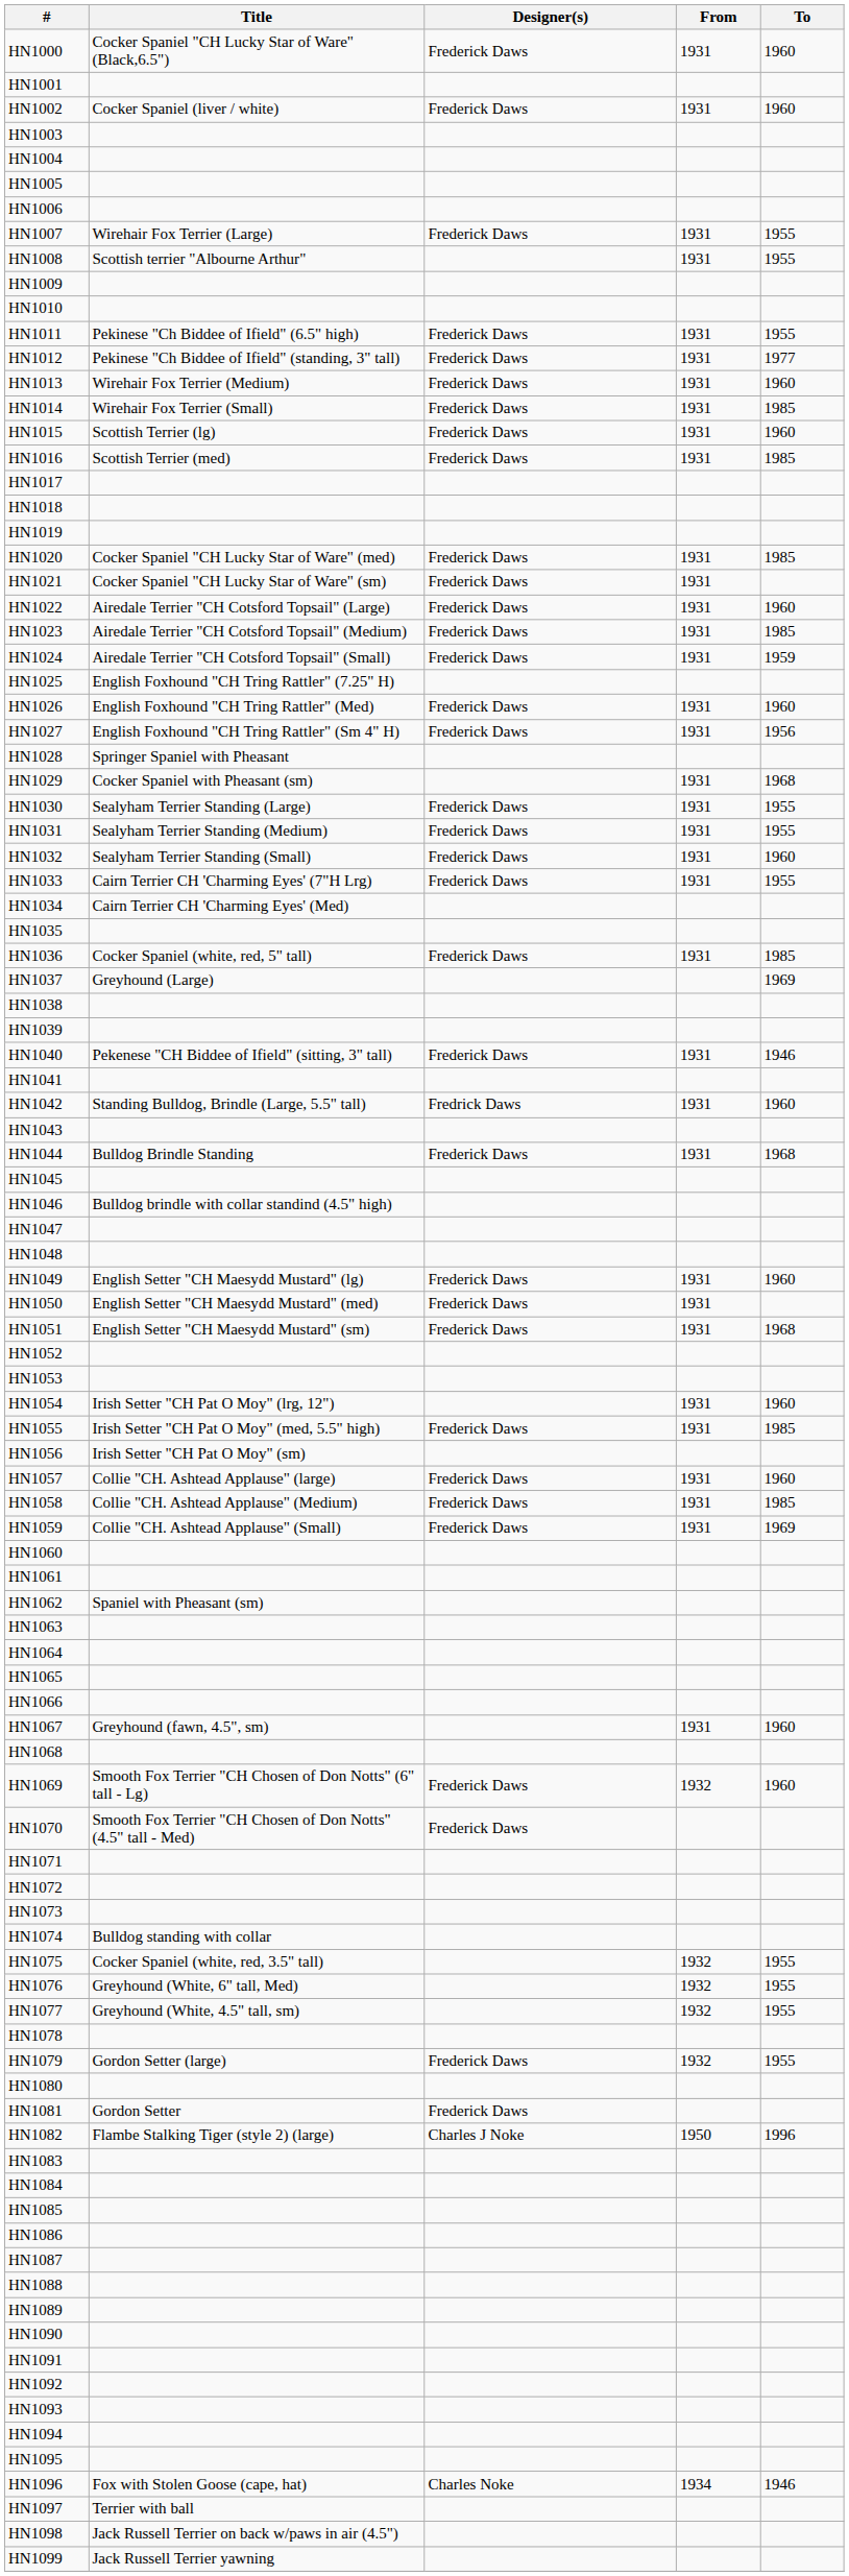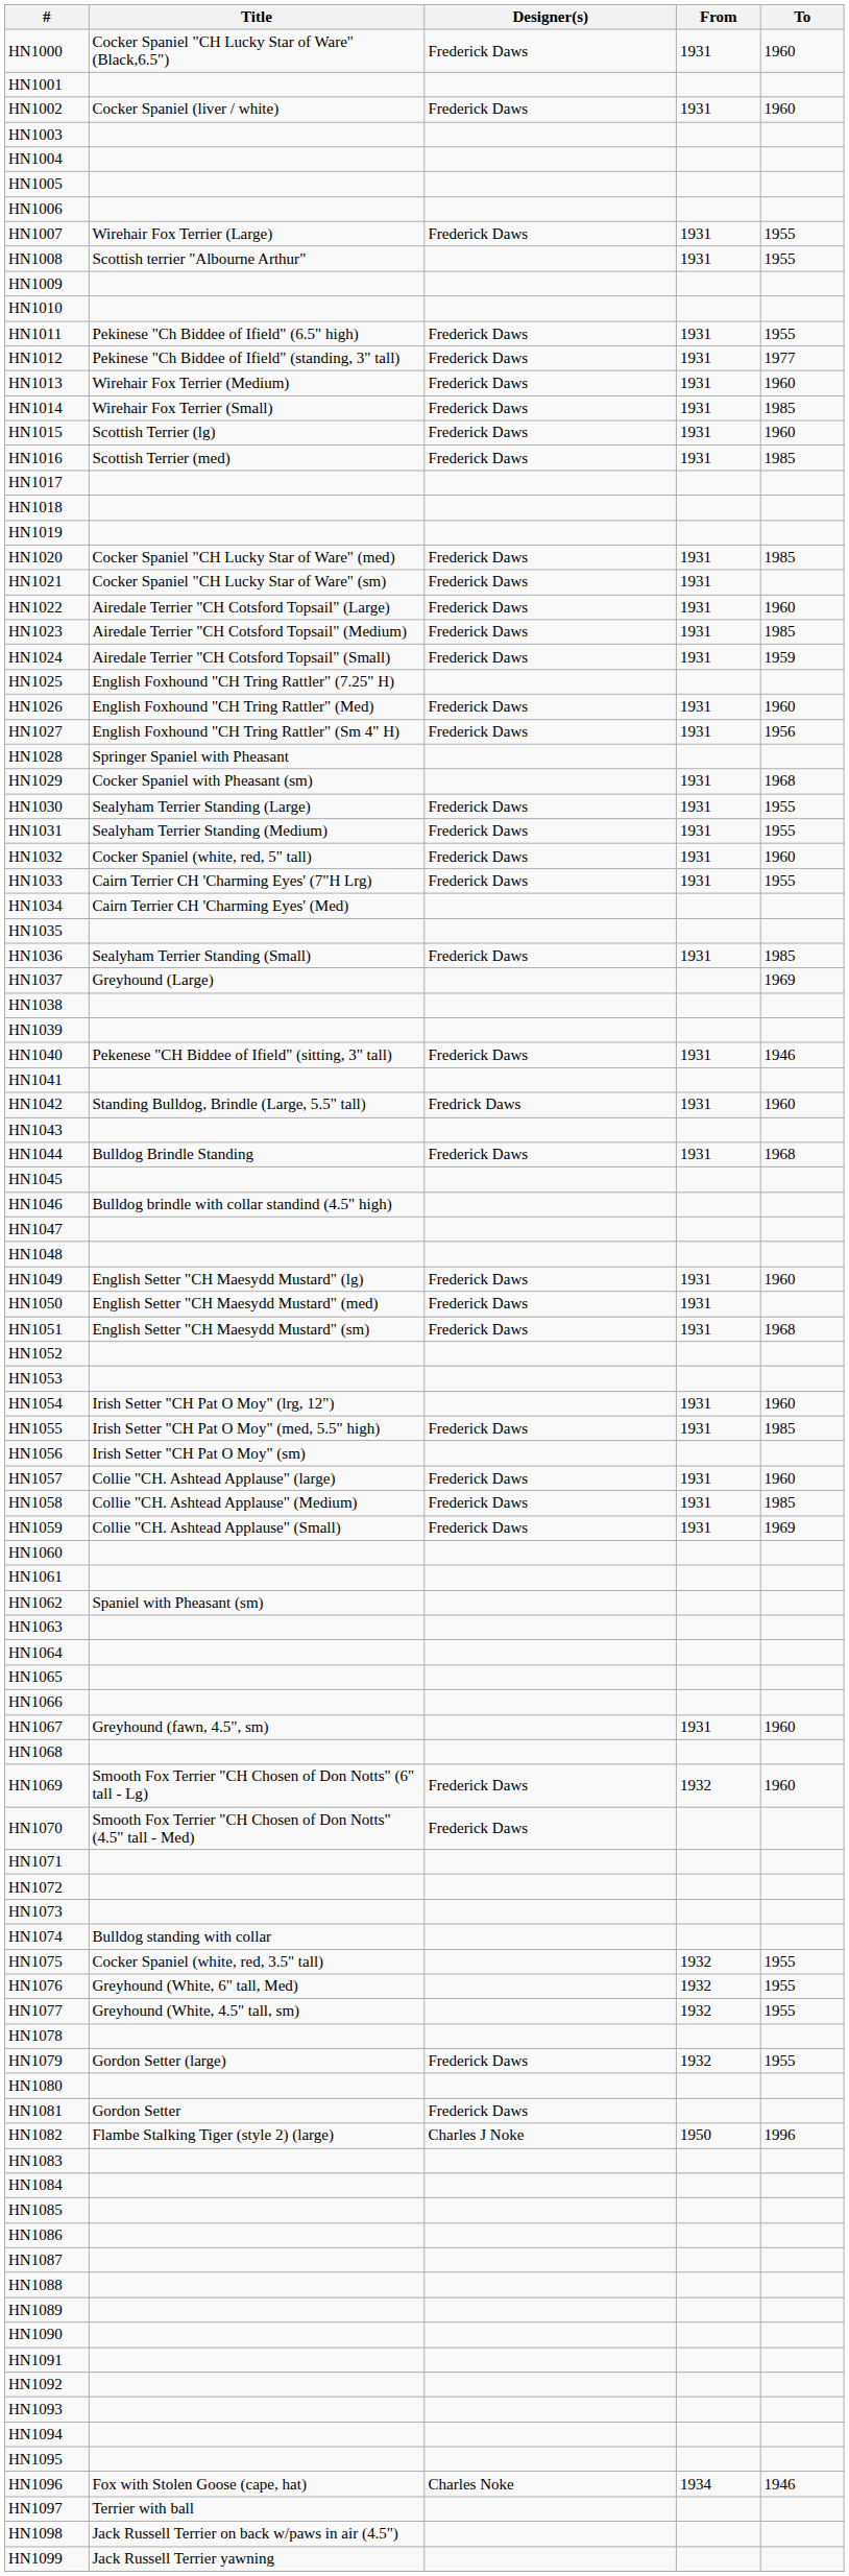HN1032 | Title: Sealyham Terrier Standing (Small) -> Cocker Spaniel (white, red, 5" tall)
HN1036 | Title: Cocker Spaniel (white, red, 5" tall) -> Sealyham Terrier Standing (Small)
